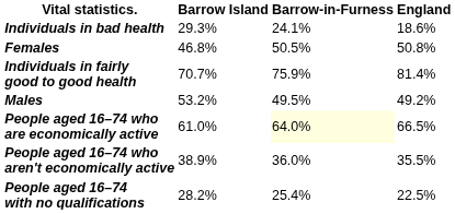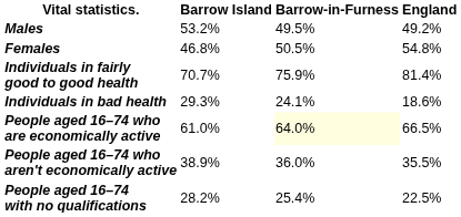rows swapped: Males <-> Individuals in bad health
Females | England: 50.8% -> 54.8%
